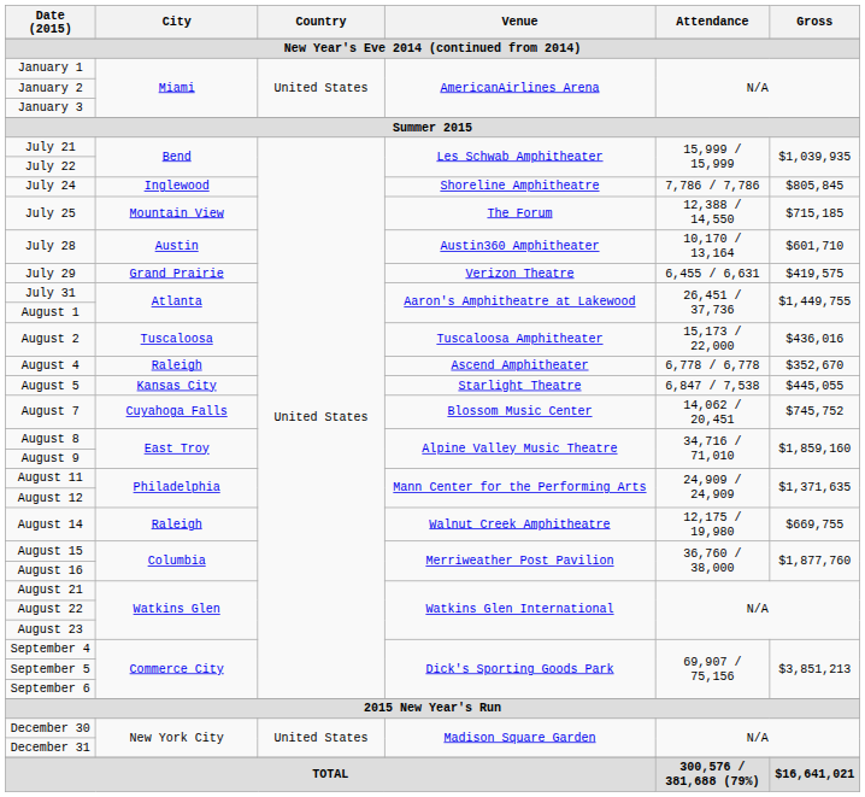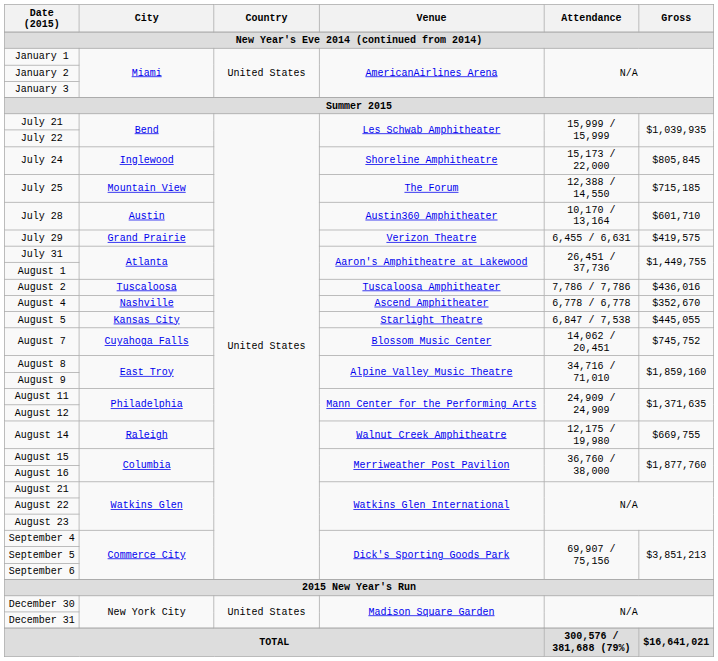July 24 | Attendance: 7,786 / 7,786 -> 15,173 / 22,000
August 2 | Attendance: 15,173 / 22,000 -> 7,786 / 7,786
August 4 | City: Raleigh -> Nashville
